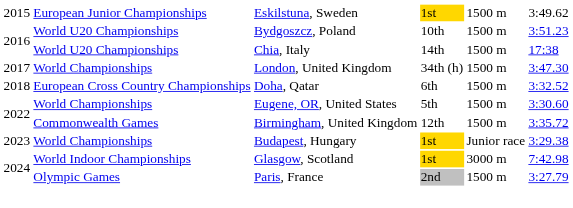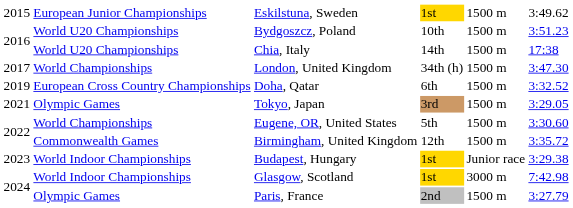Doha, Qatar | column 1: 2018 -> 2019
+ row: 2021 | Olympic Games | Tokyo, Japan | 3rd | 1500 m | 3:29.05
Budapest, Hungary | column 2: World Championships -> World Indoor Championships
